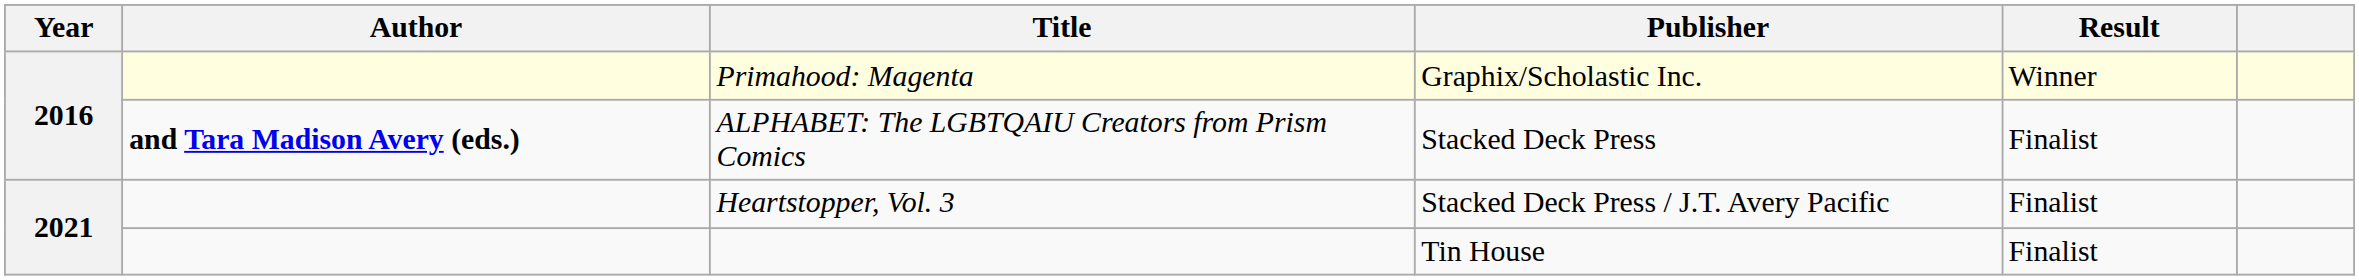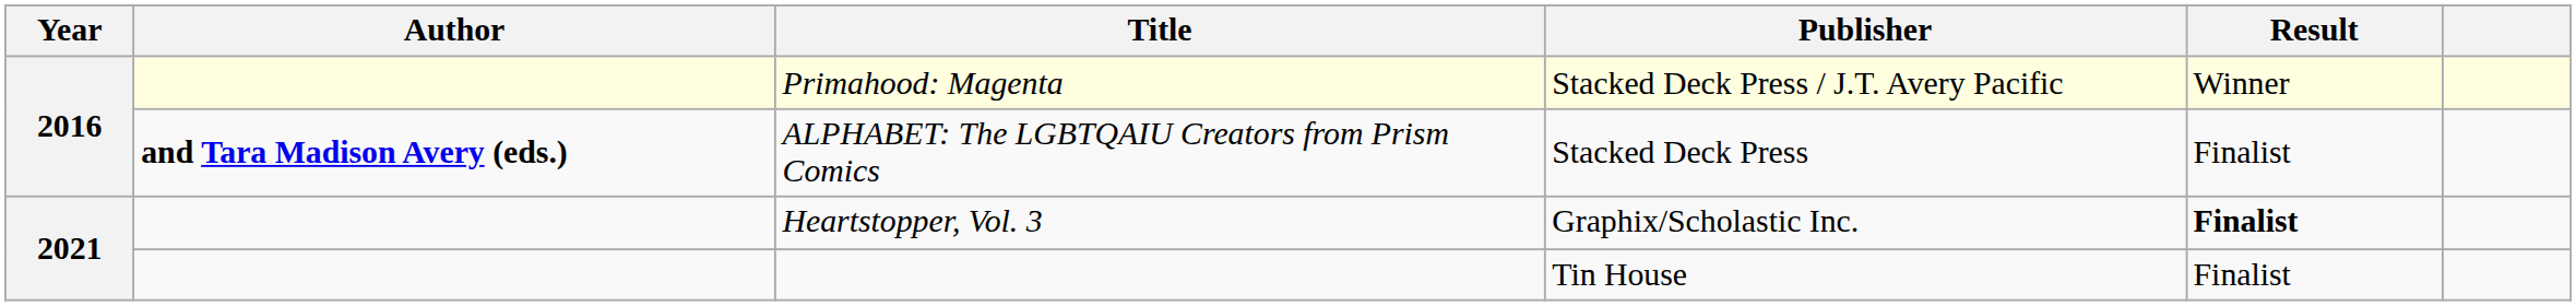Primahood: Magenta | Publisher: Graphix/Scholastic Inc. -> Stacked Deck Press / J.T. Avery Pacific
Heartstopper, Vol. 3 | Publisher: Stacked Deck Press / J.T. Avery Pacific -> Graphix/Scholastic Inc.
Heartstopper, Vol. 3 | Result: normal -> bold
